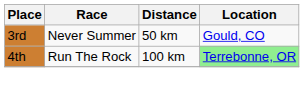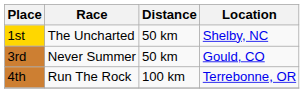+ row: 1st | The Uncharted | 50 km | Shelby, NC
4th | Location: lightgreen background -> no background
